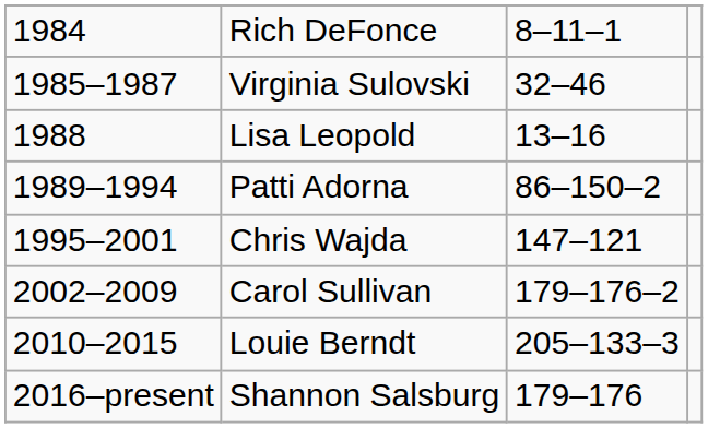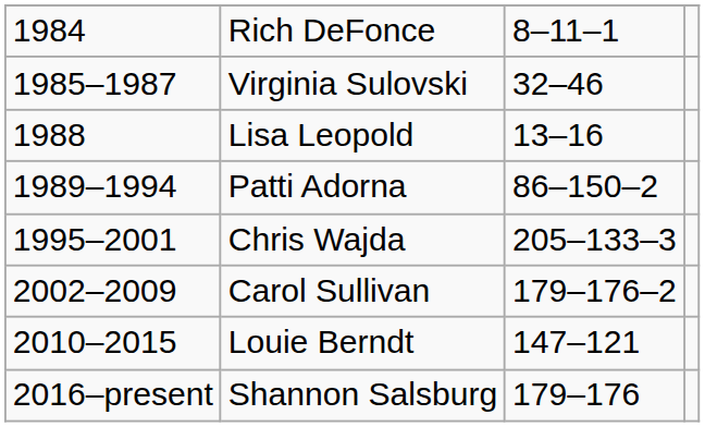Chris Wajda | column 3: 147–121 -> 205–133–3
Louie Berndt | column 3: 205–133–3 -> 147–121
